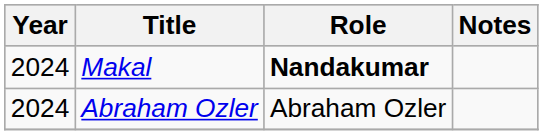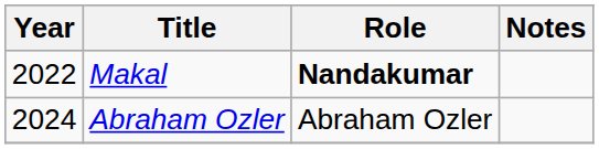Makal | Year: 2024 -> 2022
